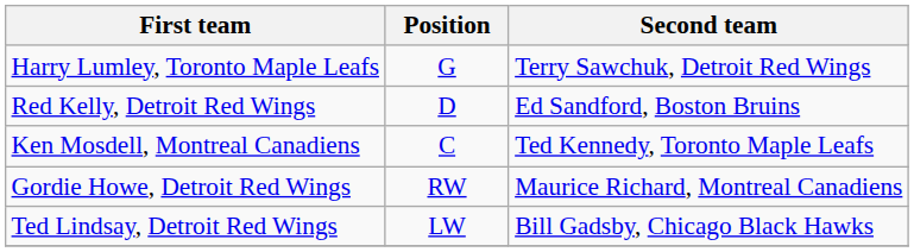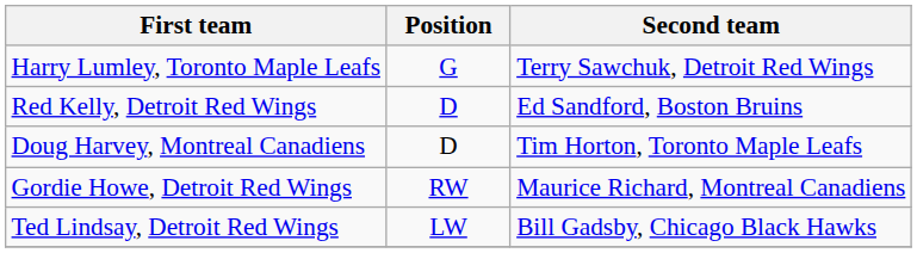+ row: Doug Harvey, Montreal Canadiens | D | Tim Horton, Toronto Maple Leafs
- row: Ken Mosdell, Montreal Canadiens | C | Ted Kennedy, Toronto Maple Leafs
